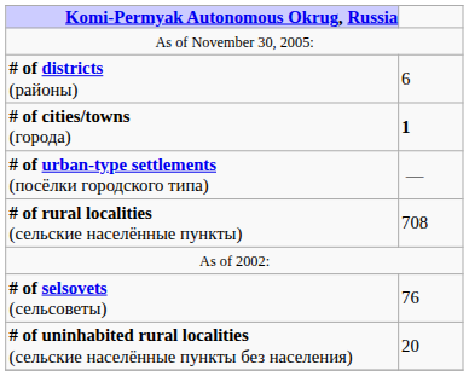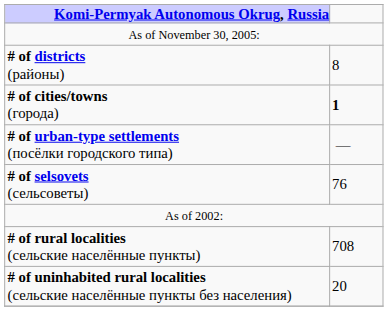# of districts (районы) | column 2: 6 -> 8
rows swapped: # of selsovets (сельсоветы) <-> # of rural localities (сельские населённые пункты)
